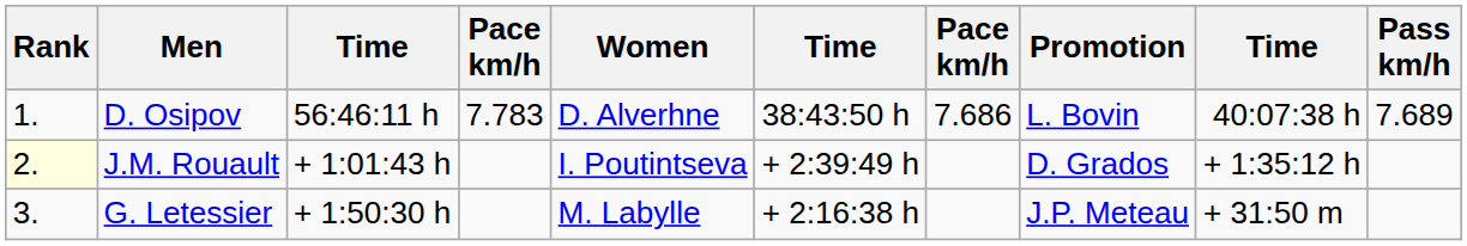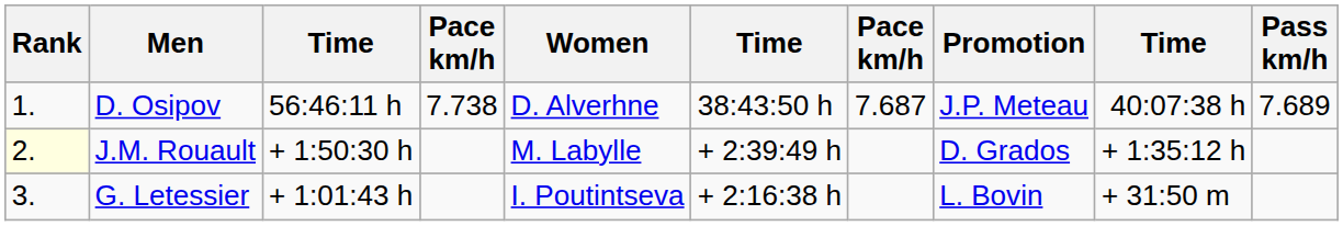D. Osipov | column 4: 7.783 -> 7.738
D. Osipov | column 7: 7.686 -> 7.687
D. Osipov | Promotion: L. Bovin -> J.P. Meteau
J.M. Rouault | column 3: + 1:01:43 h -> + 1:50:30 h
J.M. Rouault | Women: I. Poutintseva -> M. Labylle
G. Letessier | column 3: + 1:50:30 h -> + 1:01:43 h
G. Letessier | Women: M. Labylle -> I. Poutintseva
G. Letessier | Promotion: J.P. Meteau -> L. Bovin
